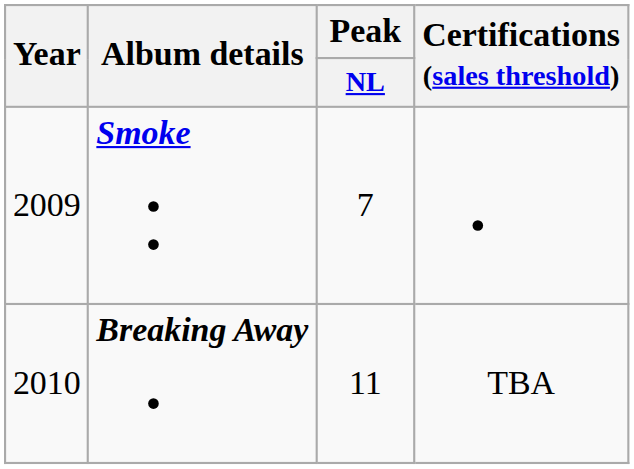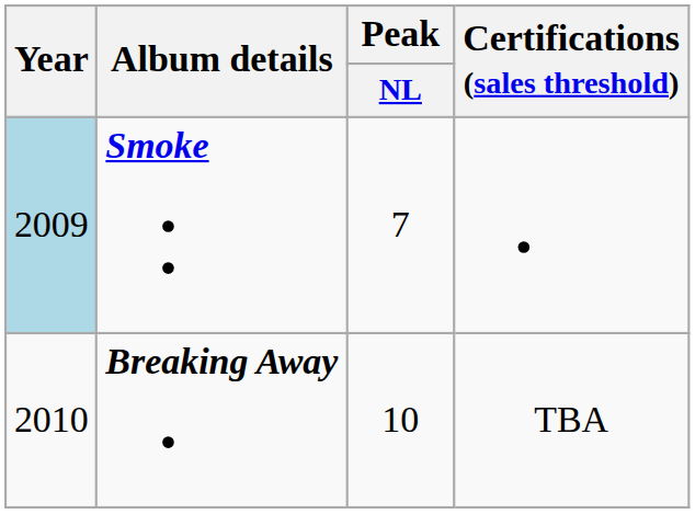Smoke | Year: no background -> lightblue background
Breaking Away | Peak / NL: 11 -> 10
